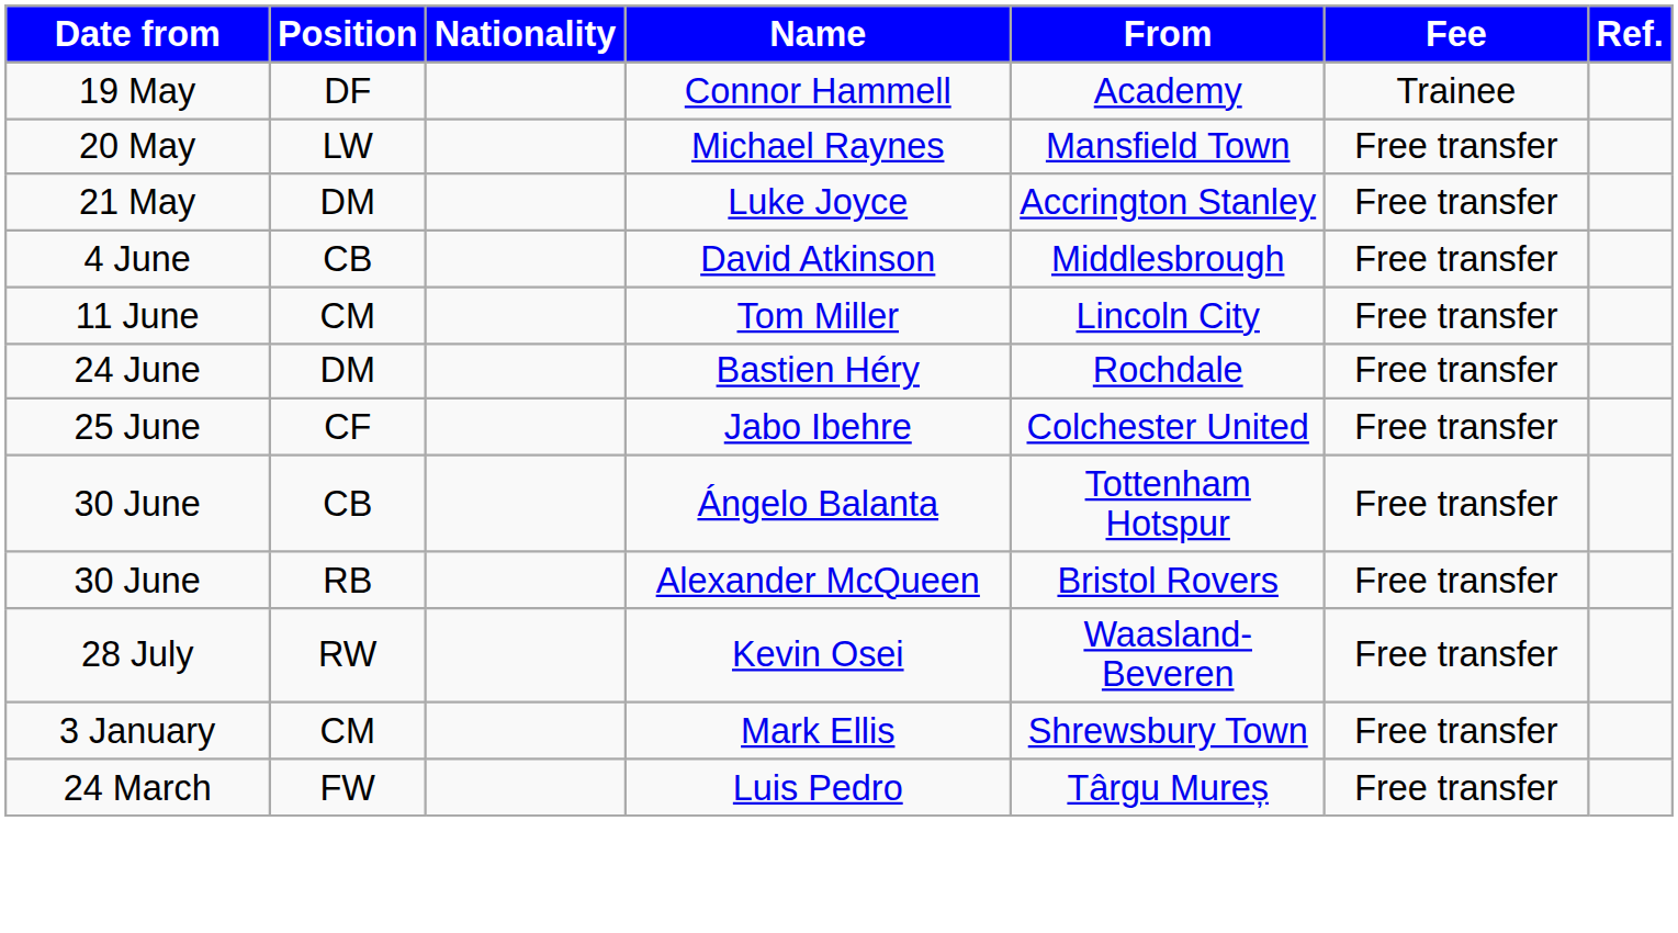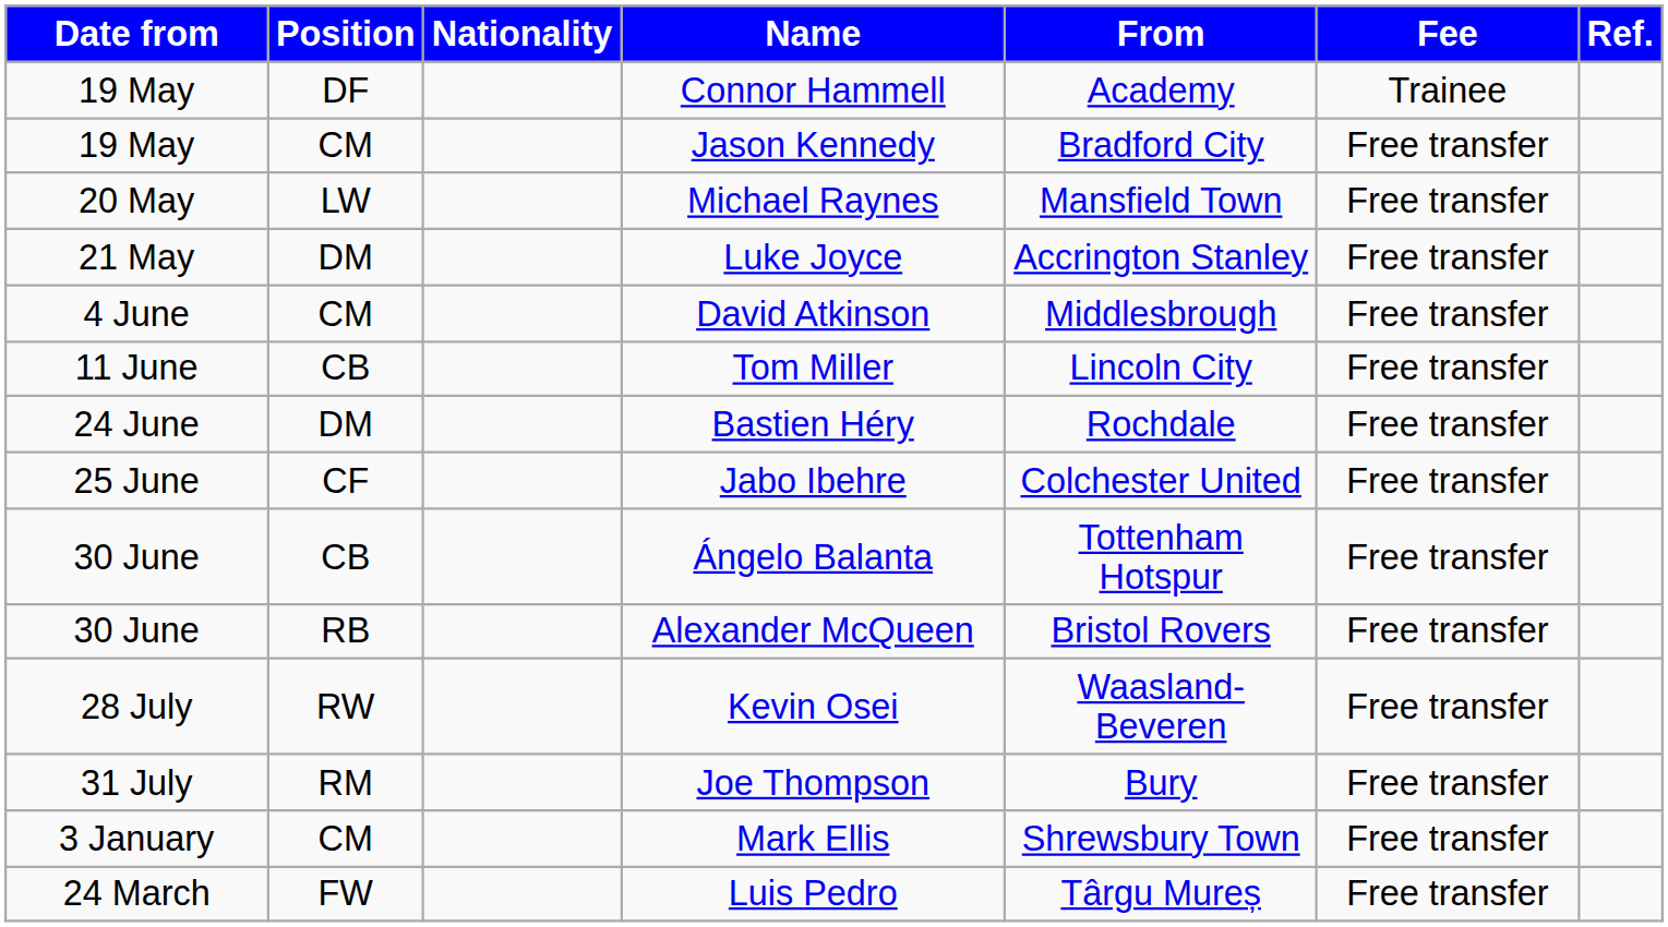+ row: 19 May | CM | Jason Kennedy | Bradford City | Free transfer
David Atkinson | Position: CB -> CM
Tom Miller | Position: CM -> CB
+ row: 31 July | RM | Joe Thompson | Bury | Free transfer
